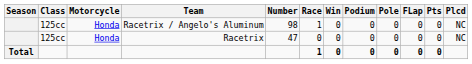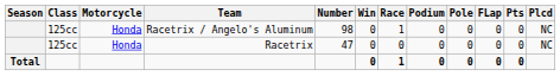columns swapped: Race <-> Win
